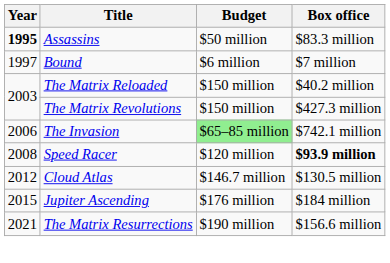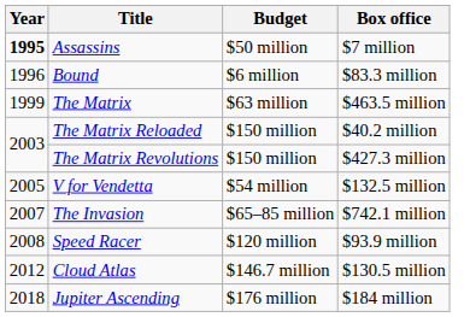Assassins | Box office: $83.3 million -> $7 million
Bound | Year: 1997 -> 1996
Bound | Box office: $7 million -> $83.3 million
+ row: 1999 | The Matrix | $63 million | $463.5 million
+ row: 2005 | V for Vendetta | $54 million | $132.5 million
The Invasion | Year: 2006 -> 2007
The Invasion | Budget: lightgreen background -> no background
Speed Racer | Box office: bold -> normal
Jupiter Ascending | Year: 2015 -> 2018
- row: 2021 | The Matrix Resurrections | $190 million | $156.6 million
